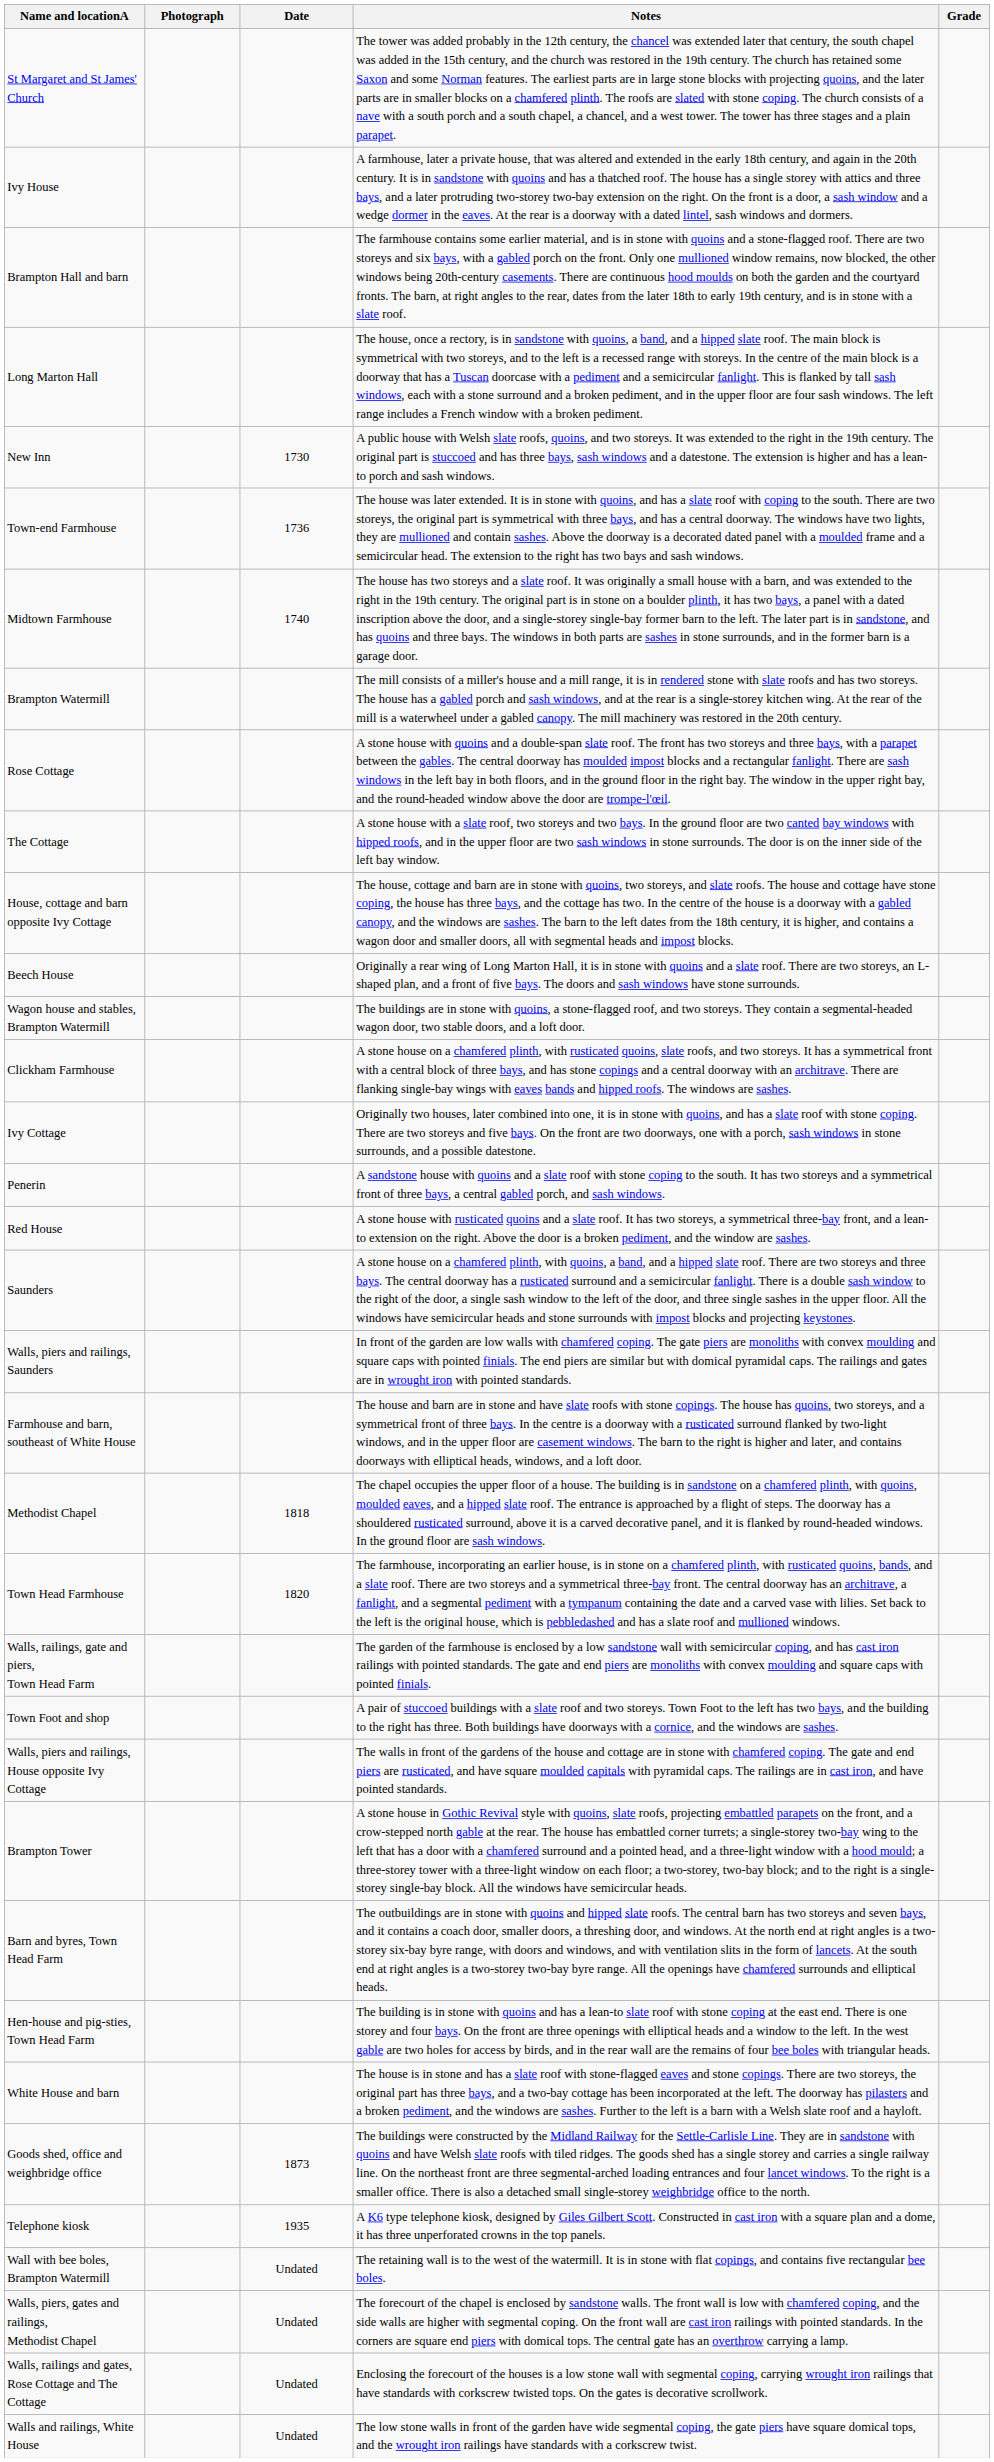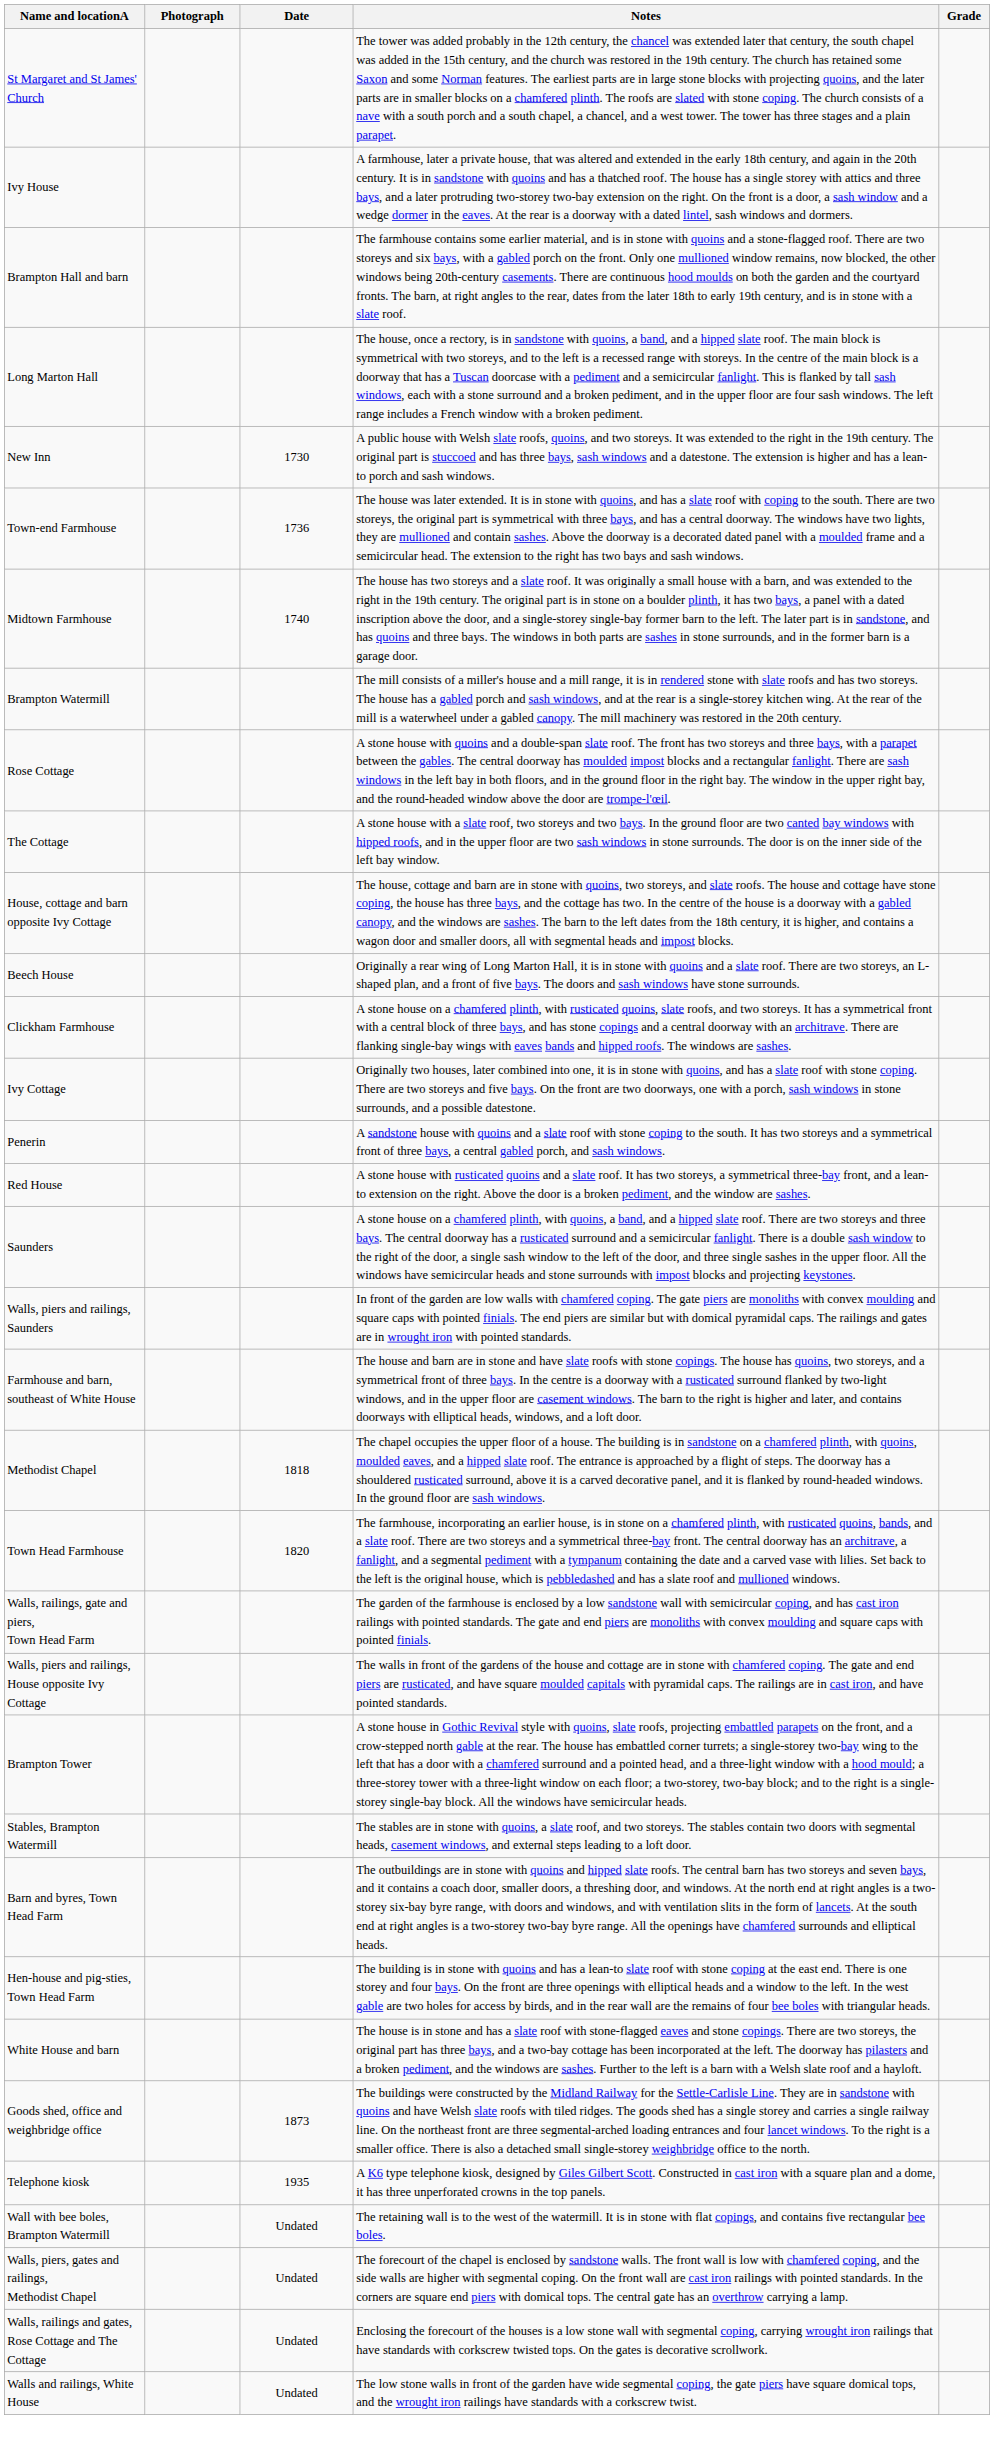- row: Wagon house and stables, Brampton Watermill | The buildings are in stone with quoins, a stone-flagged roof, and two storeys. They contain a segmental-headed wagon door, two stable doors, and a loft door.
- row: Town Foot and shop | A pair of stuccoed buildings with a slate roof and two storeys. Town Foot to the left has two bays, and the building to the right has three. Both buildings have doorways with a cornice, and the windows are sashes.
+ row: Stables, Brampton Watermill | The stables are in stone with quoins, a slate roof, and two storeys. The stables contain two doors with segmental heads, casement windows, and external steps leading to a loft door.
